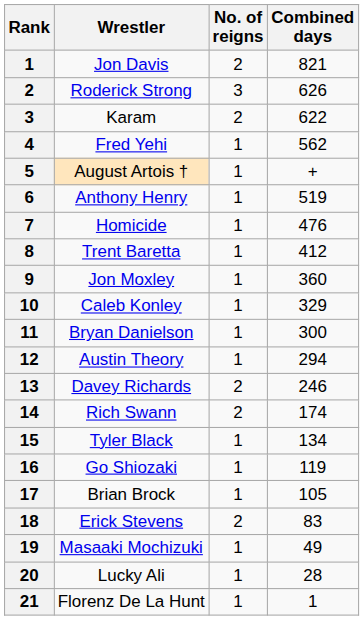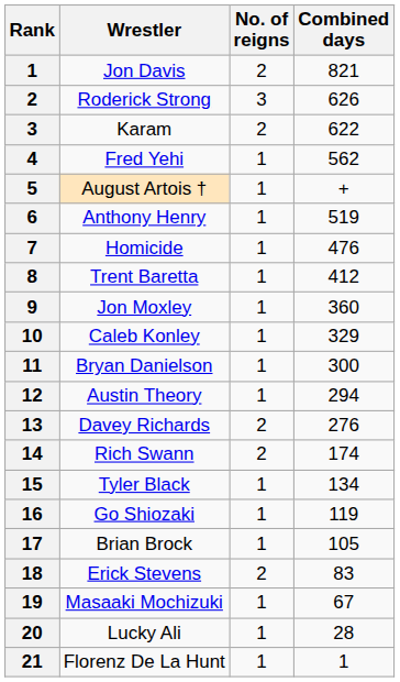Davey Richards | Combined days: 246 -> 276
Masaaki Mochizuki | Combined days: 49 -> 67
